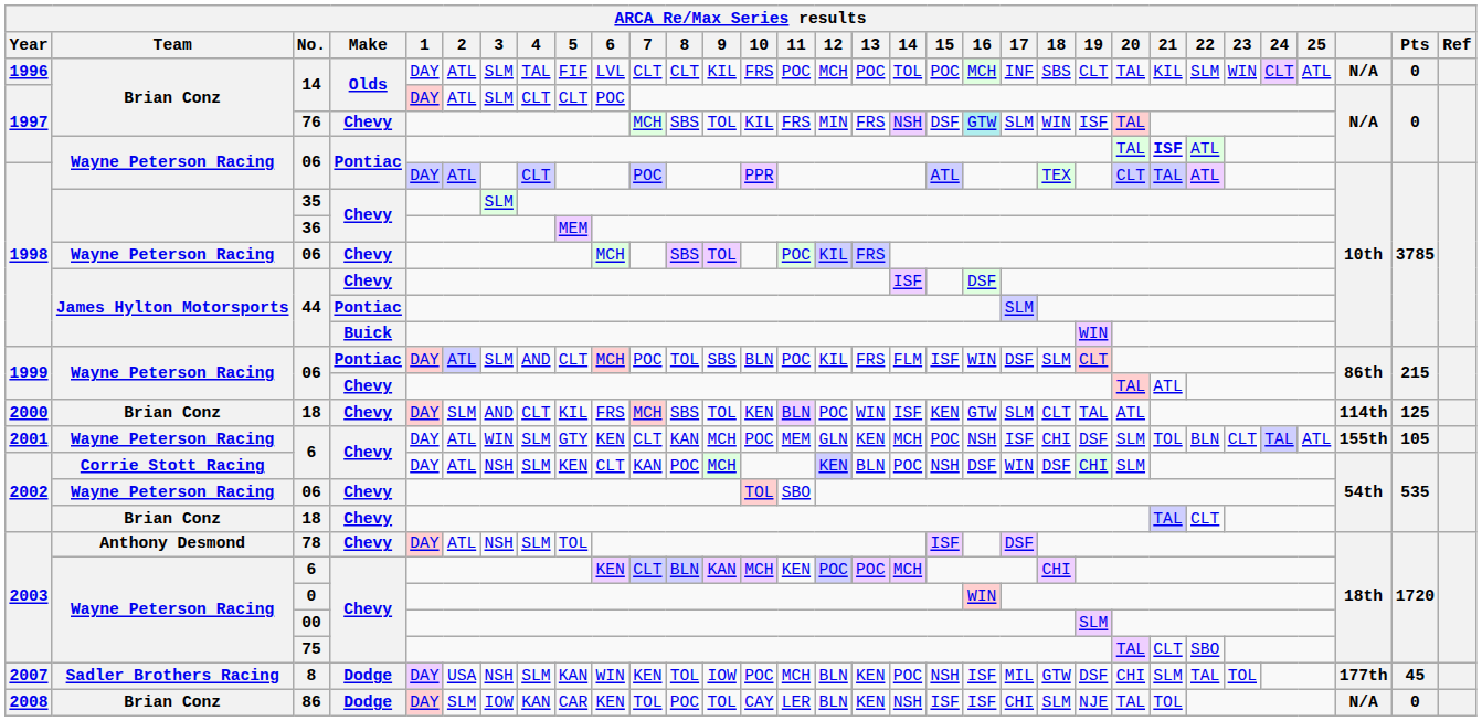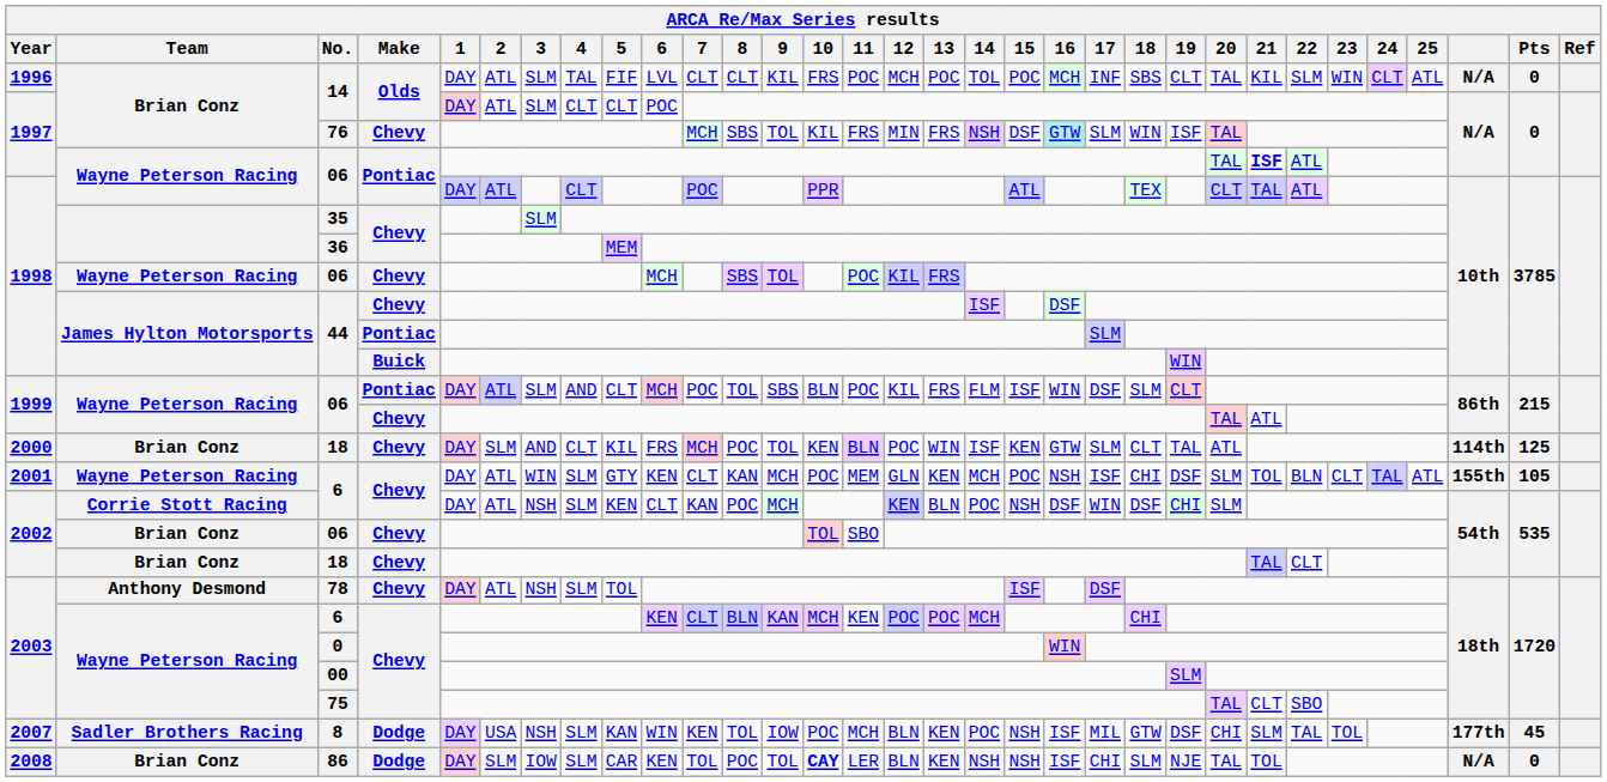2000 / 18 | 8: SBS -> POC
2002 / 06 | Team: Wayne Peterson Racing -> Brian Conz
86 | 4: KAN -> SLM
86 | 10: normal -> bold
86 | 15: ISF -> NSH
